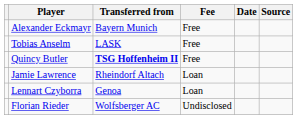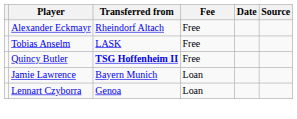Alexander Eckmayr | Transferred from: Bayern Munich -> Rheindorf Altach
Jamie Lawrence | Transferred from: Rheindorf Altach -> Bayern Munich
- row: Florian Rieder | Wolfsberger AC | Undisclosed
